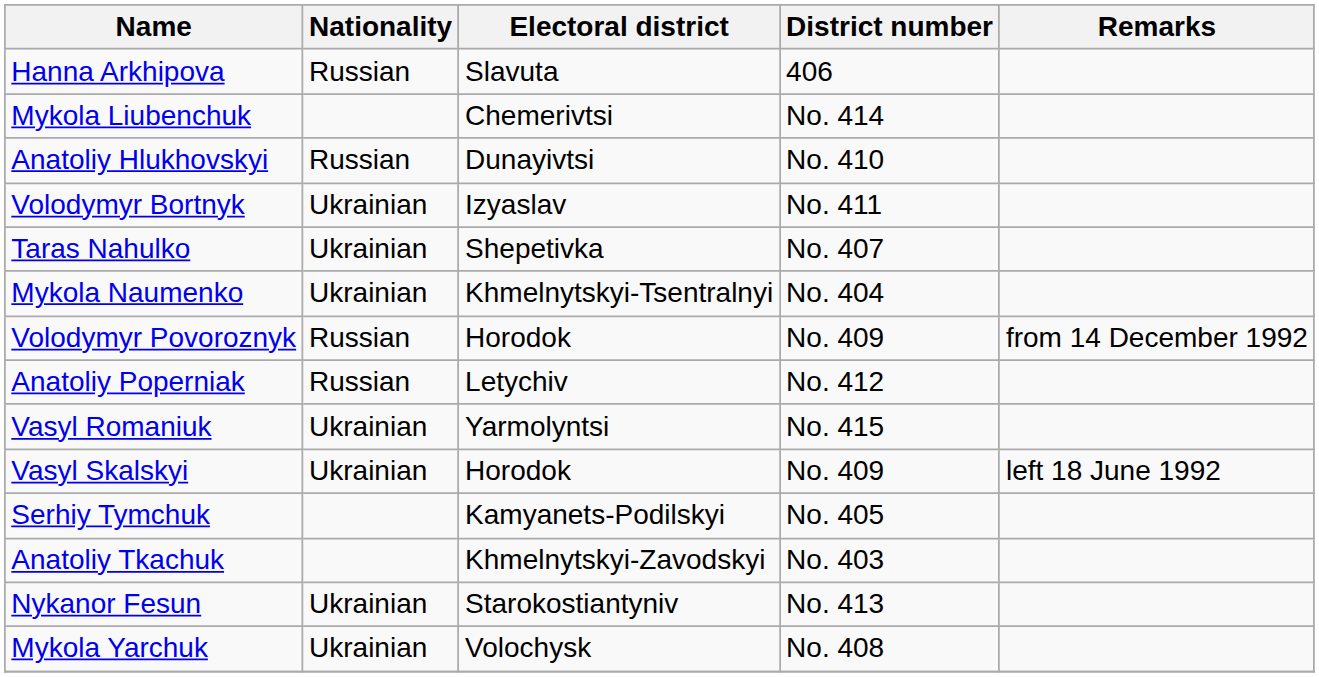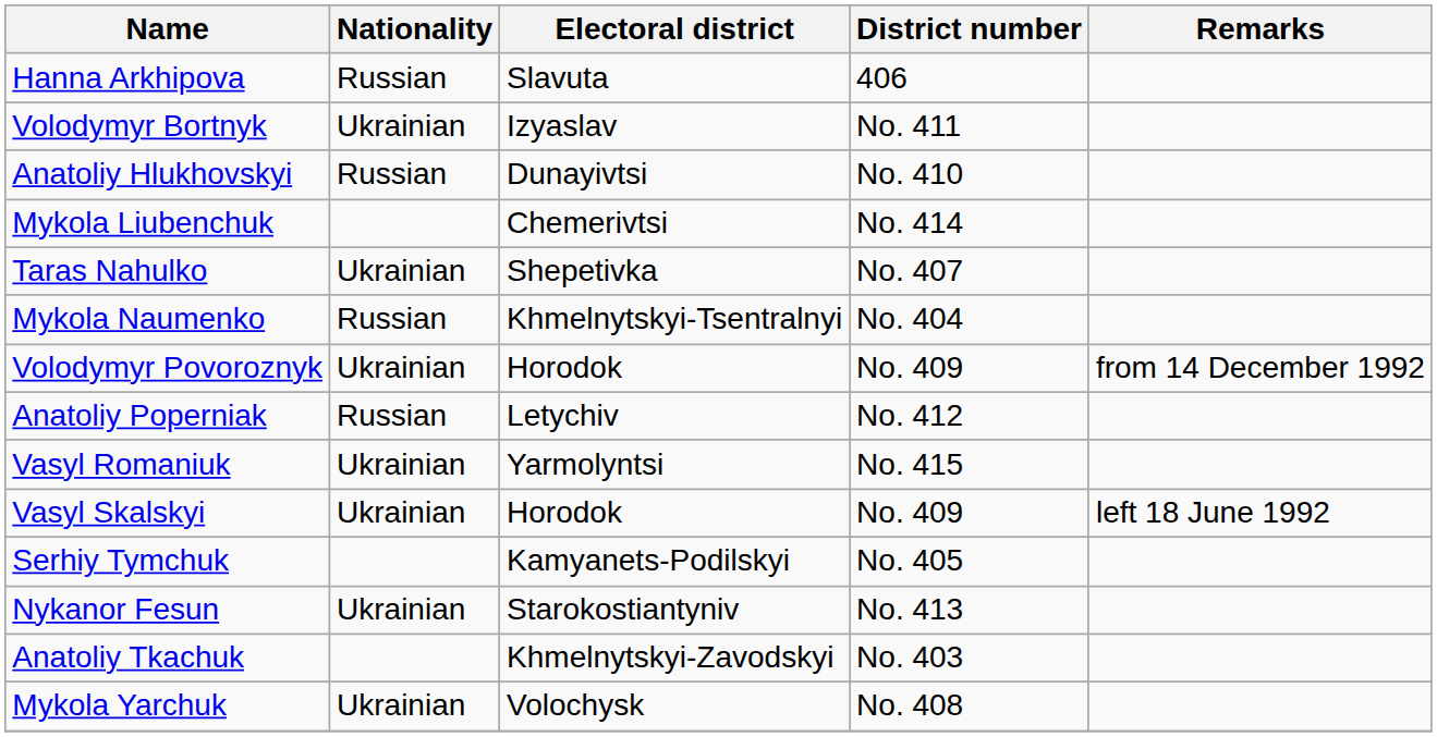rows swapped: Volodymyr Bortnyk <-> Mykola Liubenchuk
Mykola Naumenko | Nationality: Ukrainian -> Russian
Volodymyr Povoroznyk | Nationality: Russian -> Ukrainian
rows swapped: Anatoliy Tkachuk <-> Nykanor Fesun
